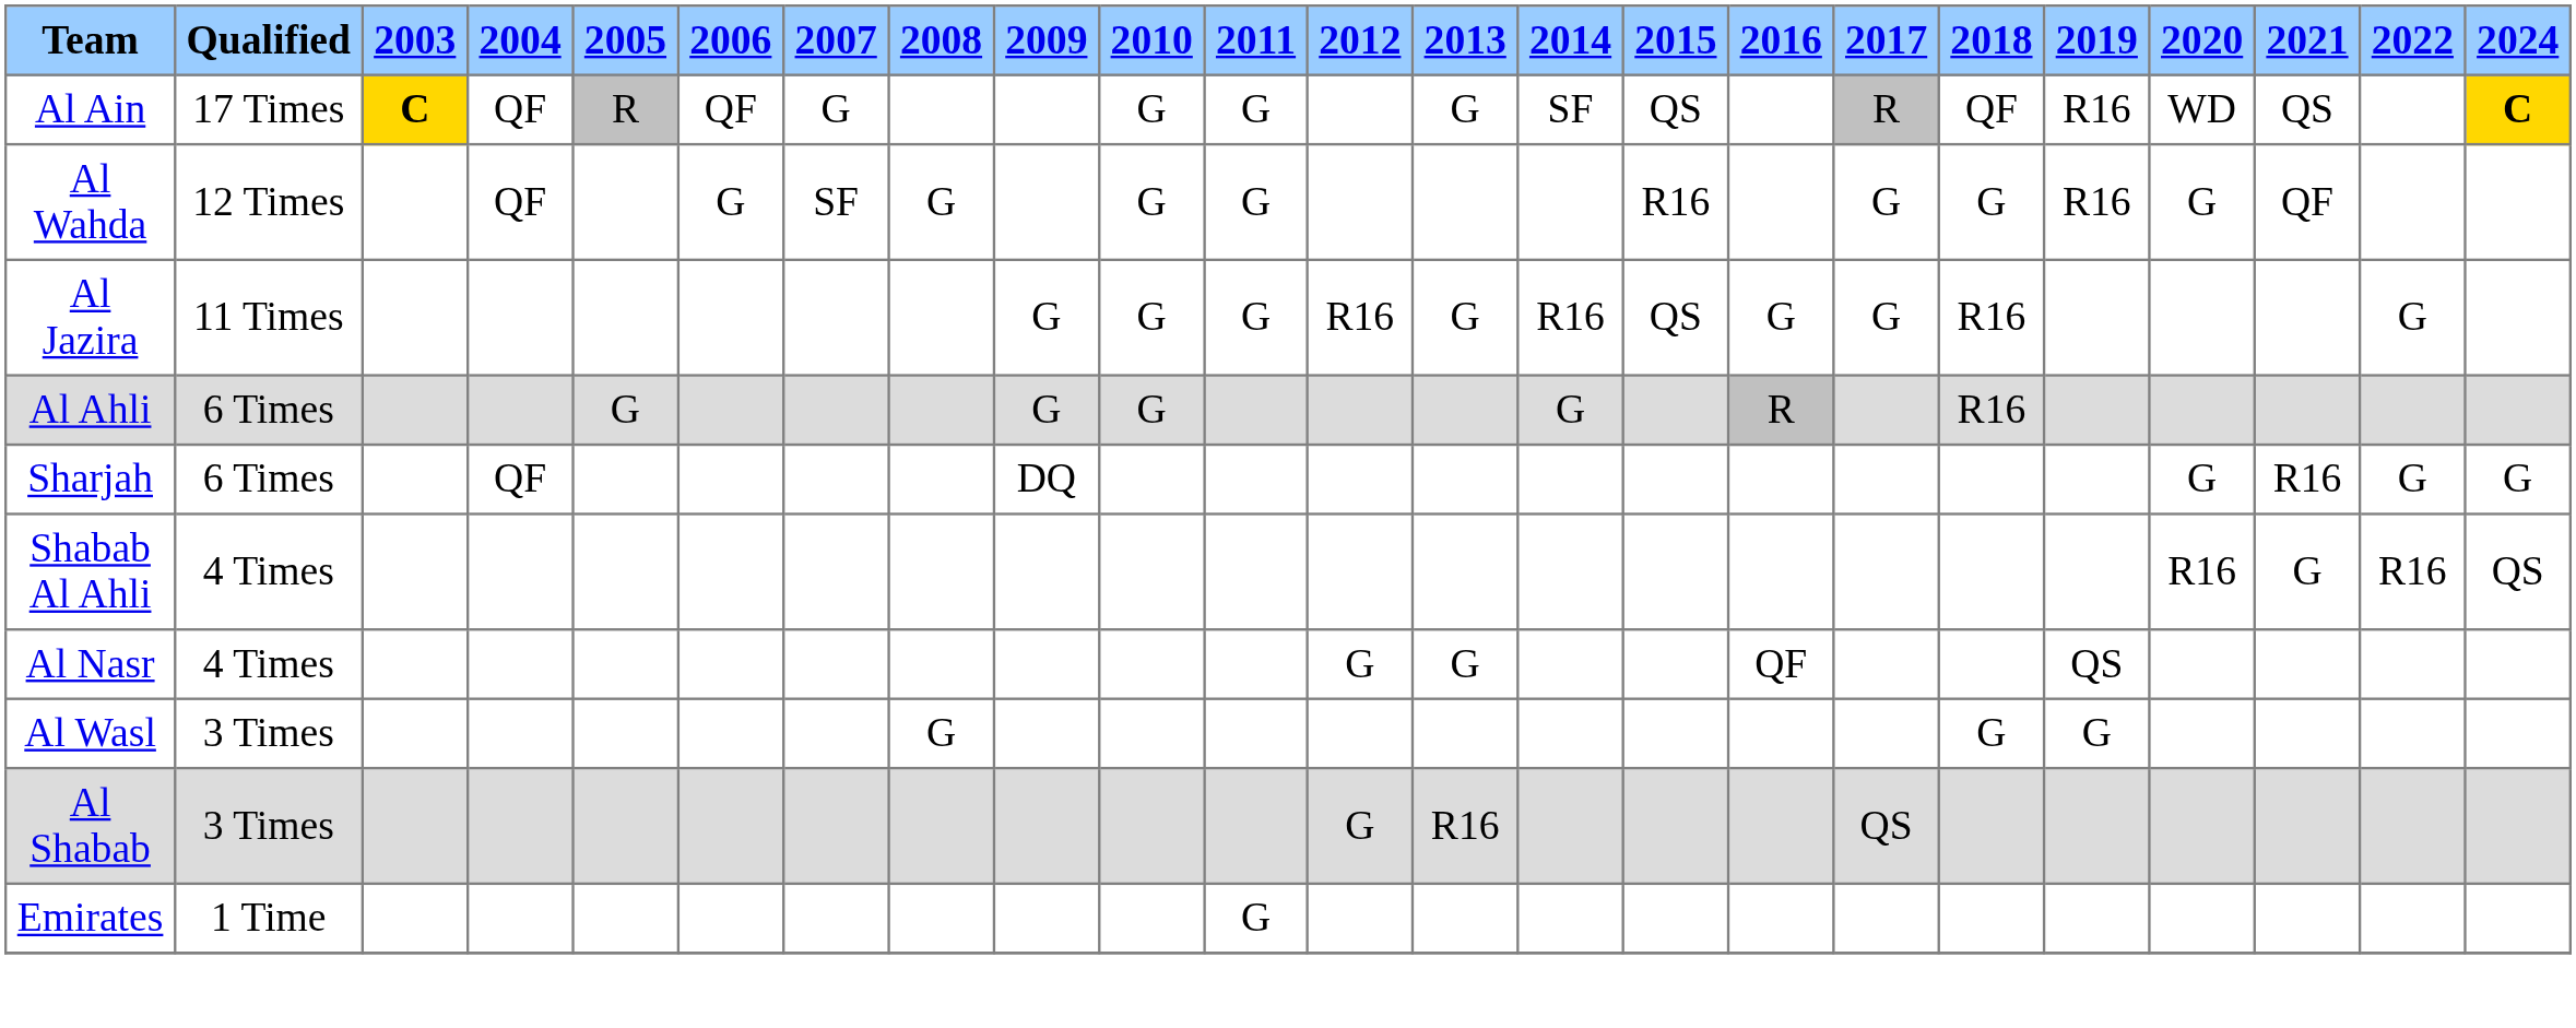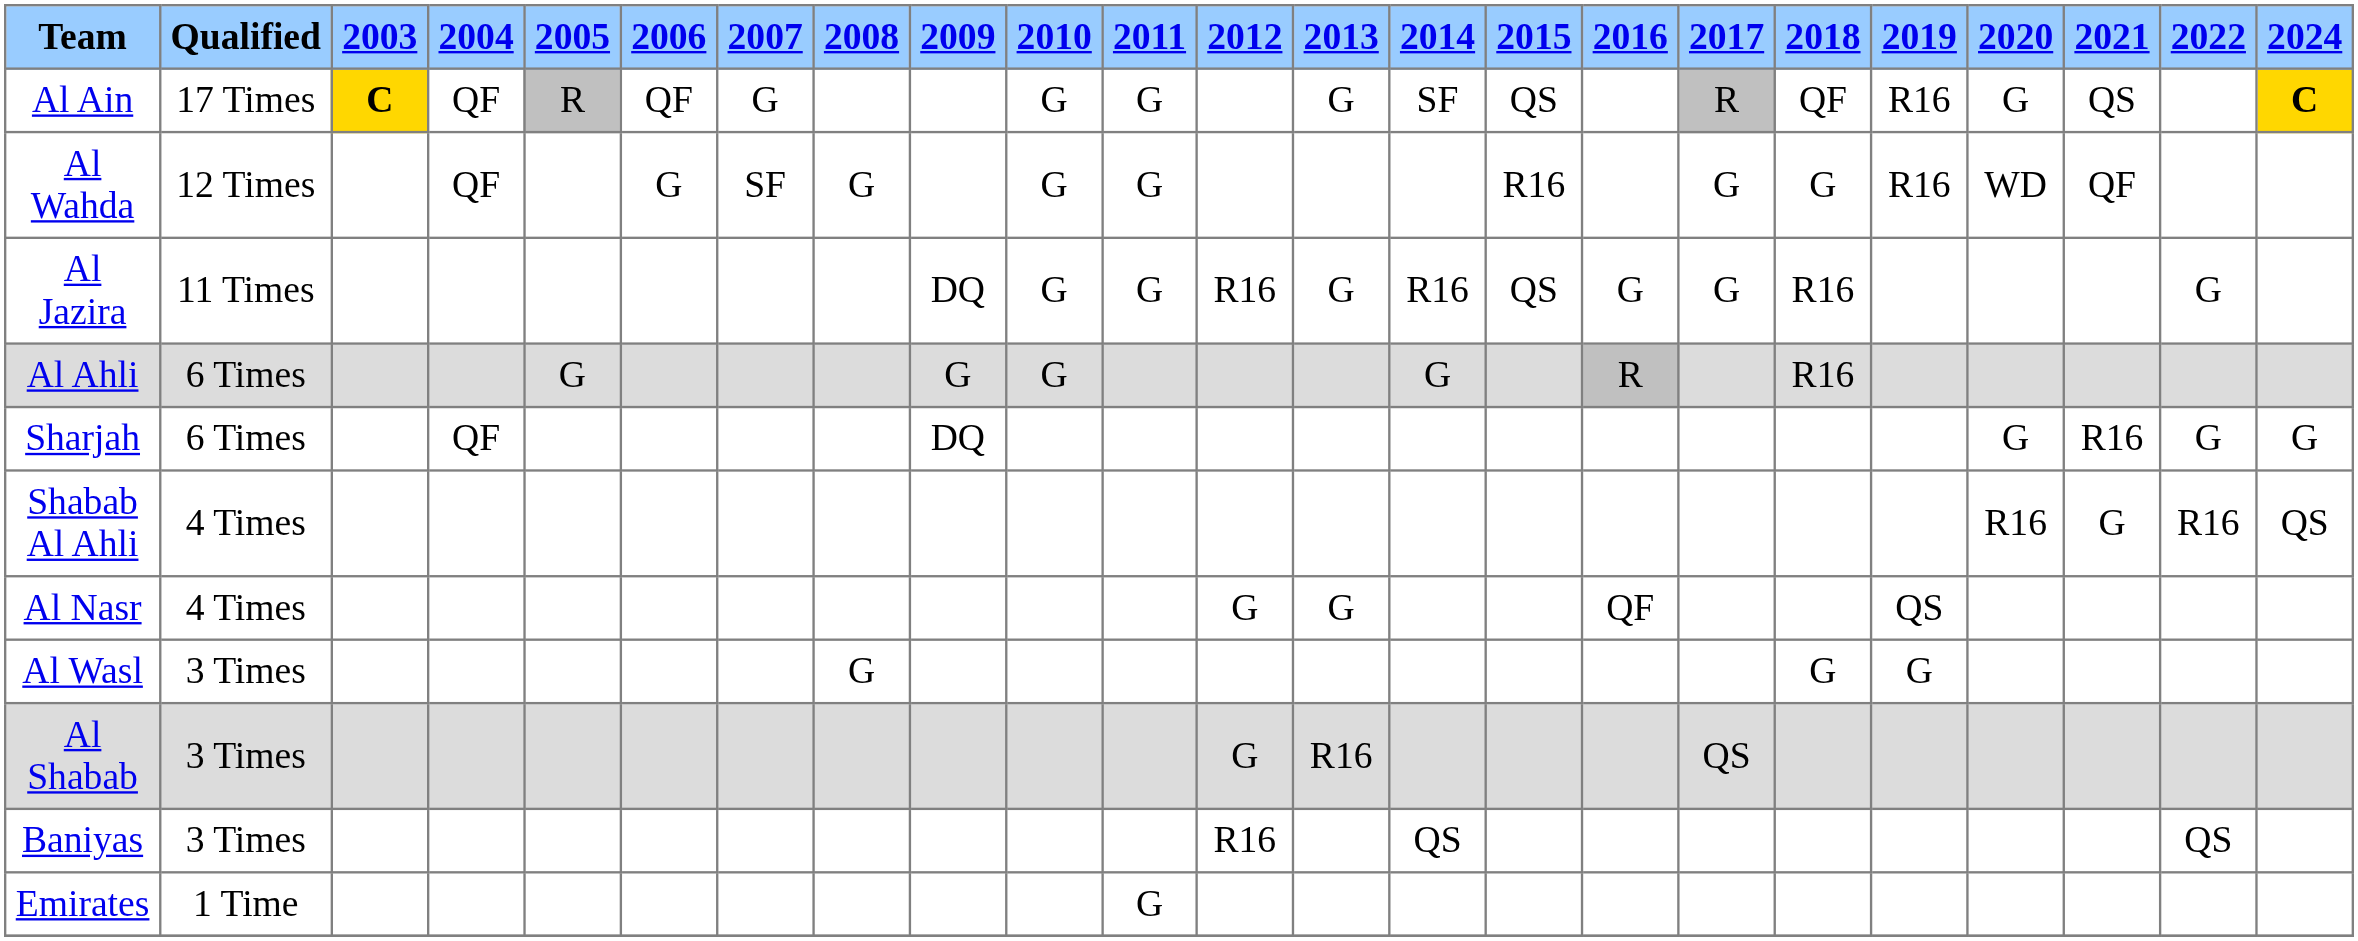Al Ain | 2020: WD -> G
Al Wahda | 2020: G -> WD
Al Jazira | 2009: G -> DQ
+ row: Baniyas | 3 Times | R16 | QS | QS
